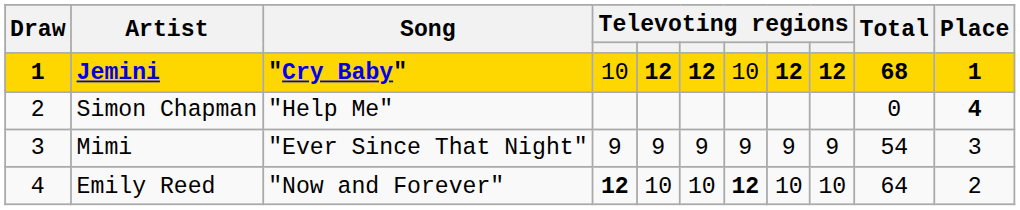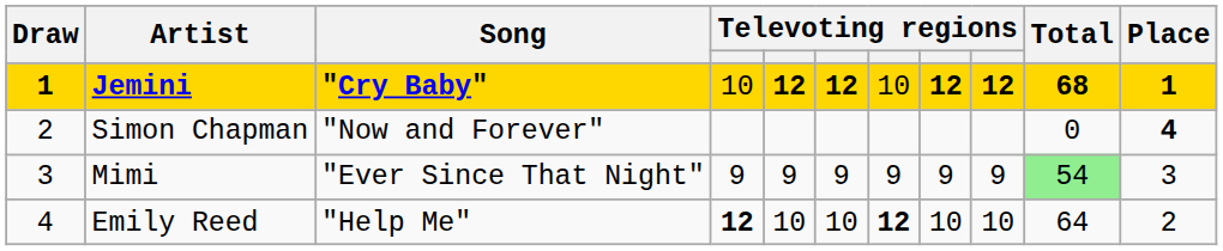Simon Chapman | Song: "Help Me" -> "Now and Forever"
Mimi | Total: no background -> lightgreen background
Emily Reed | Song: "Now and Forever" -> "Help Me"
